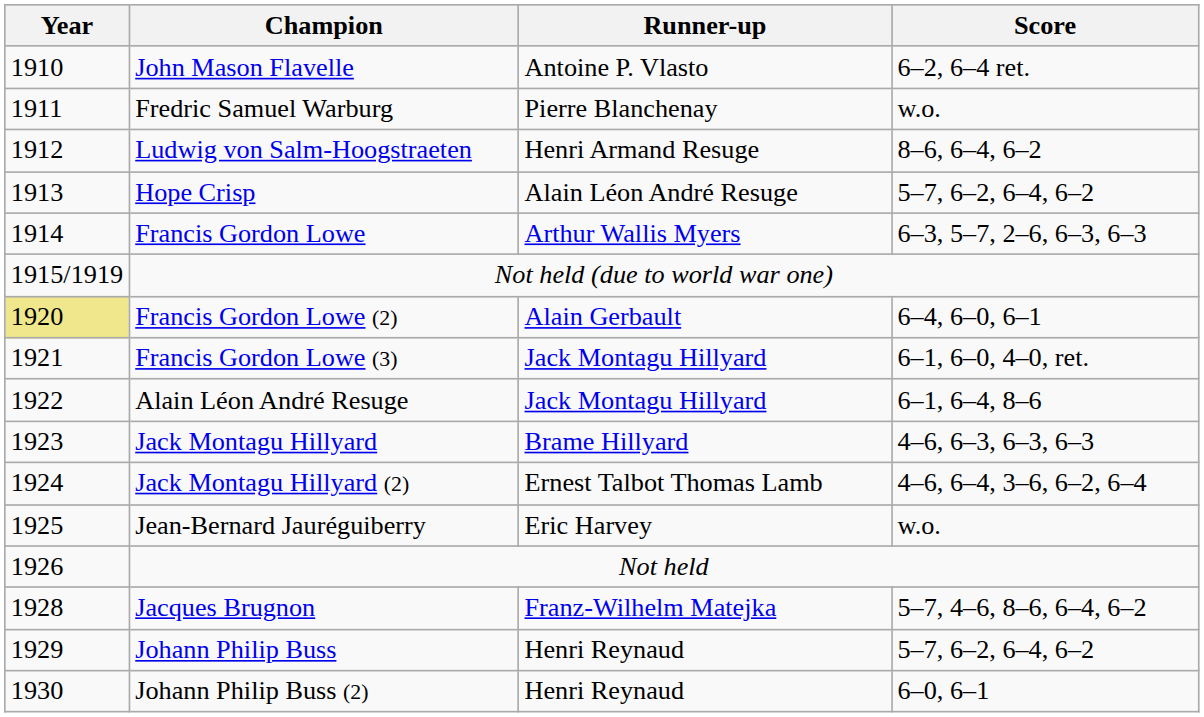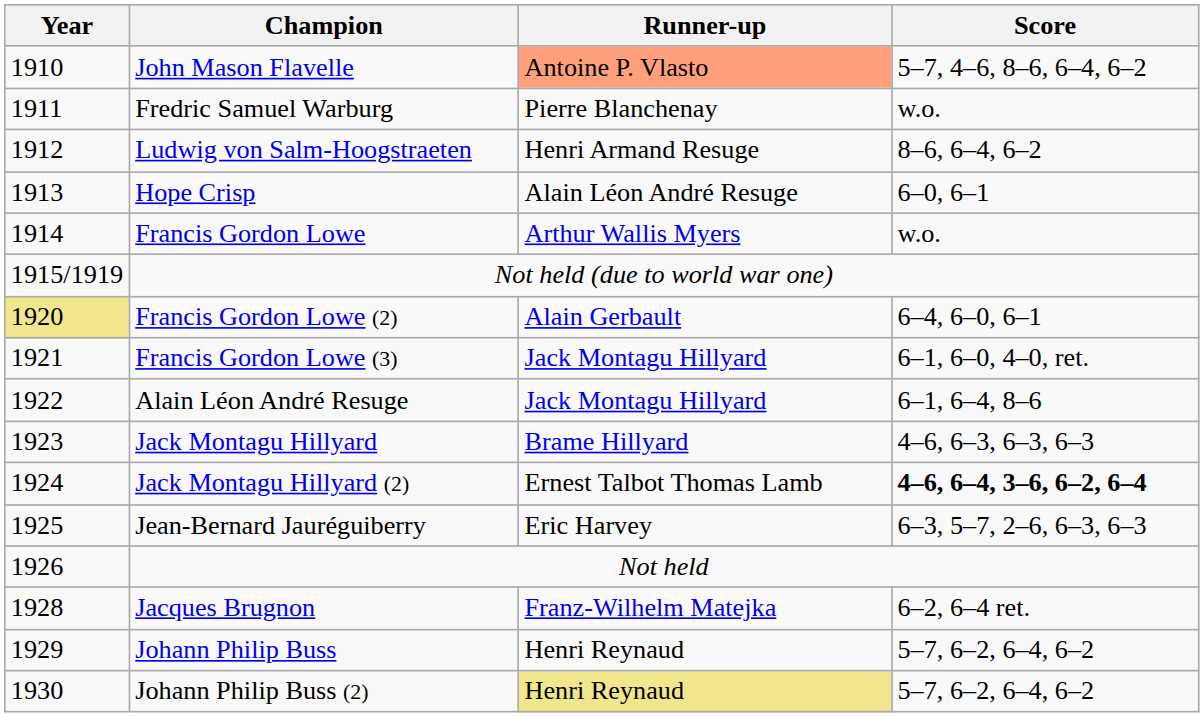John Mason Flavelle | Runner-up: no background -> lightsalmon background
John Mason Flavelle | Score: 6–2, 6–4 ret. -> 5–7, 4–6, 8–6, 6–4, 6–2
Hope Crisp | Score: 5–7, 6–2, 6–4, 6–2 -> 6–0, 6–1
Francis Gordon Lowe | Score: 6–3, 5–7, 2–6, 6–3, 6–3 -> w.o.
Jack Montagu Hillyard (2) | Score: normal -> bold
Jean-Bernard Jauréguiberry | Score: w.o. -> 6–3, 5–7, 2–6, 6–3, 6–3
Jacques Brugnon | Score: 5–7, 4–6, 8–6, 6–4, 6–2 -> 6–2, 6–4 ret.
Johann Philip Buss (2) | Runner-up: no background -> khaki background
Johann Philip Buss (2) | Score: 6–0, 6–1 -> 5–7, 6–2, 6–4, 6–2
